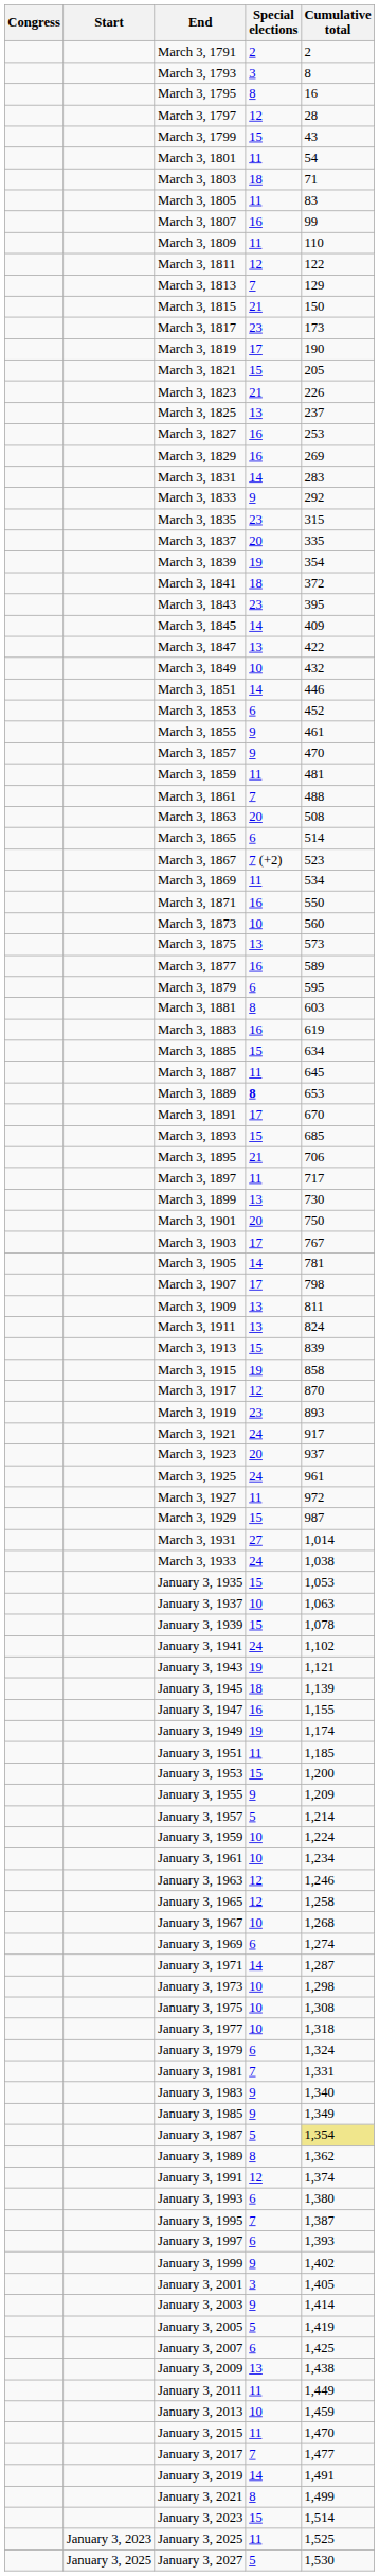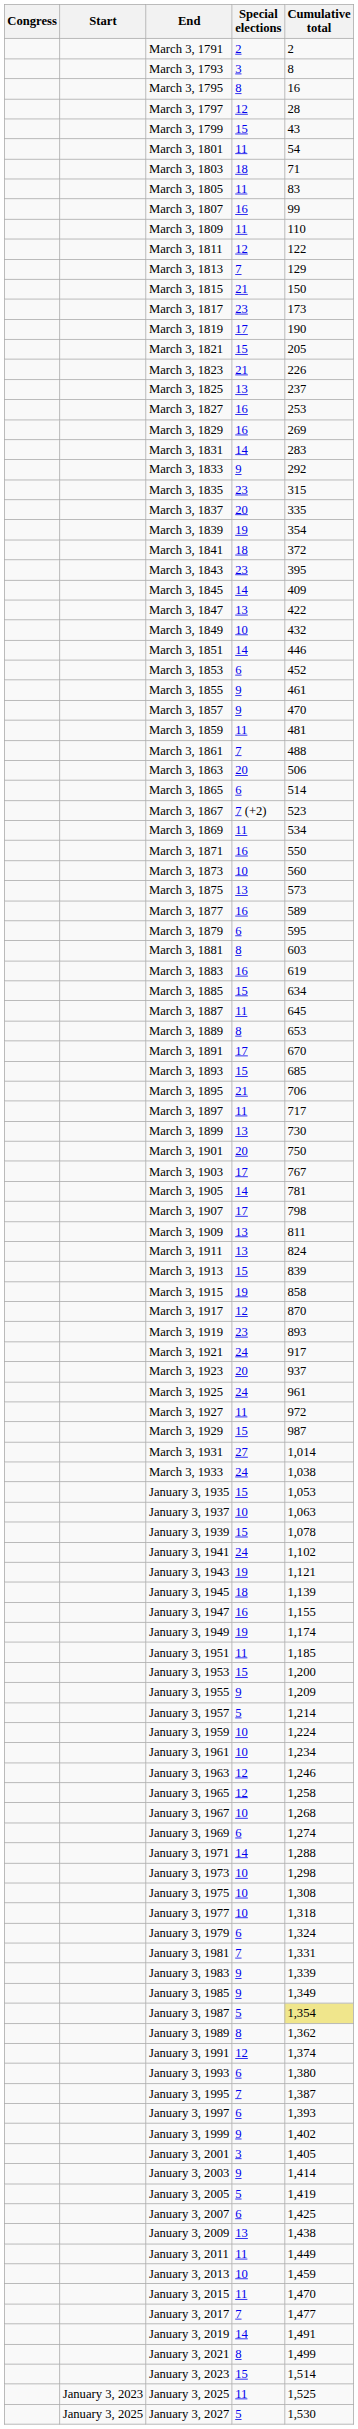March 3, 1863 | Cumulative total: 508 -> 506
March 3, 1889 | Special elections: bold -> normal
January 3, 1971 | Cumulative total: 1,287 -> 1,288
January 3, 1983 | Cumulative total: 1,340 -> 1,339
